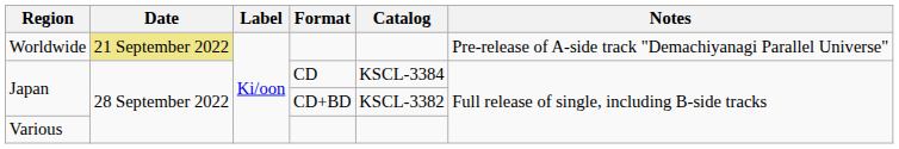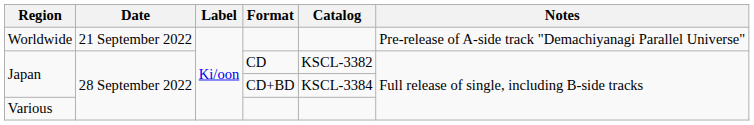Worldwide | Date: khaki background -> no background
Japan / CD | Catalog: KSCL-3384 -> KSCL-3382
Japan / CD+BD | Catalog: KSCL-3382 -> KSCL-3384
